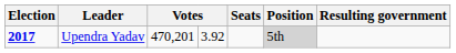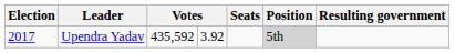Upendra Yadav | Election: bold -> normal
Upendra Yadav | column 3: 470,201 -> 435,592
